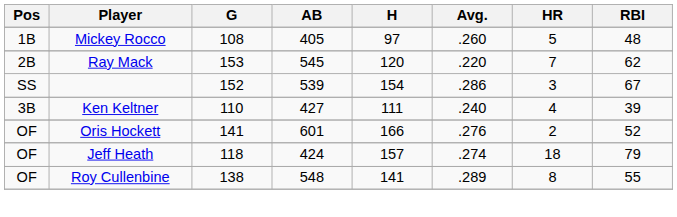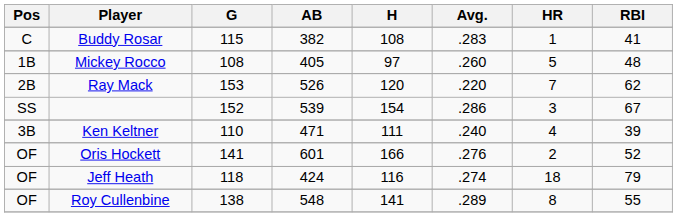+ row: C | Buddy Rosar | 115 | 382 | 108 | .283 | 1 | 41
Ray Mack | AB: 545 -> 526
Ken Keltner | AB: 427 -> 471
Jeff Heath | H: 157 -> 116
